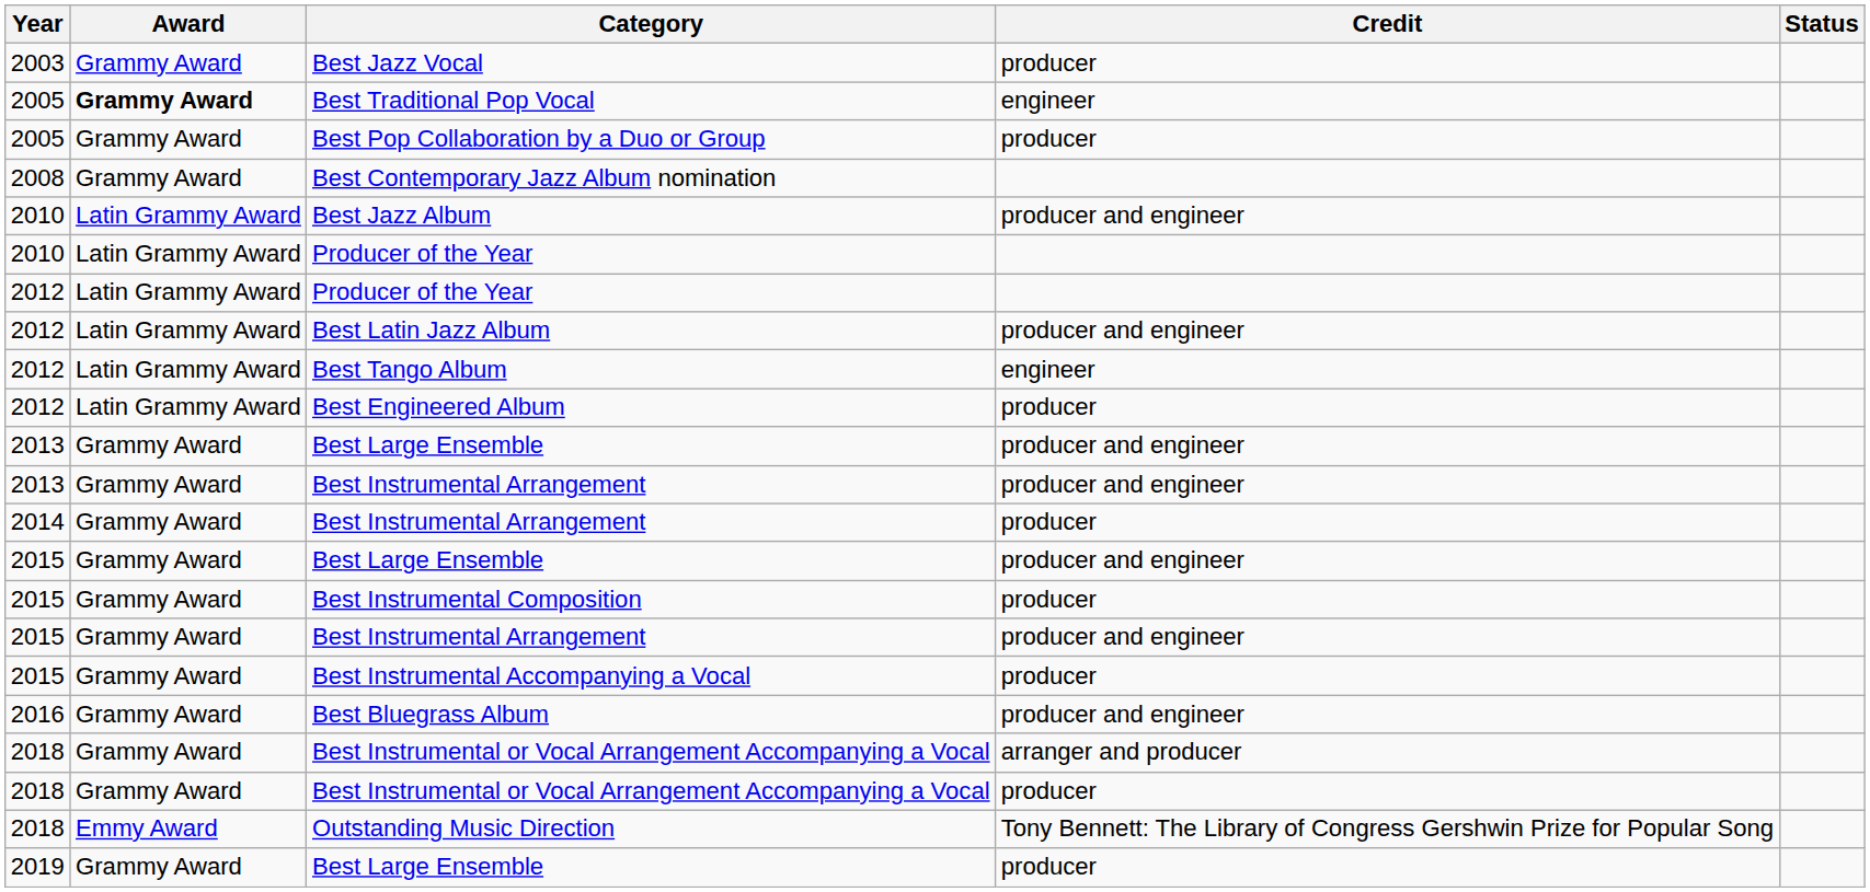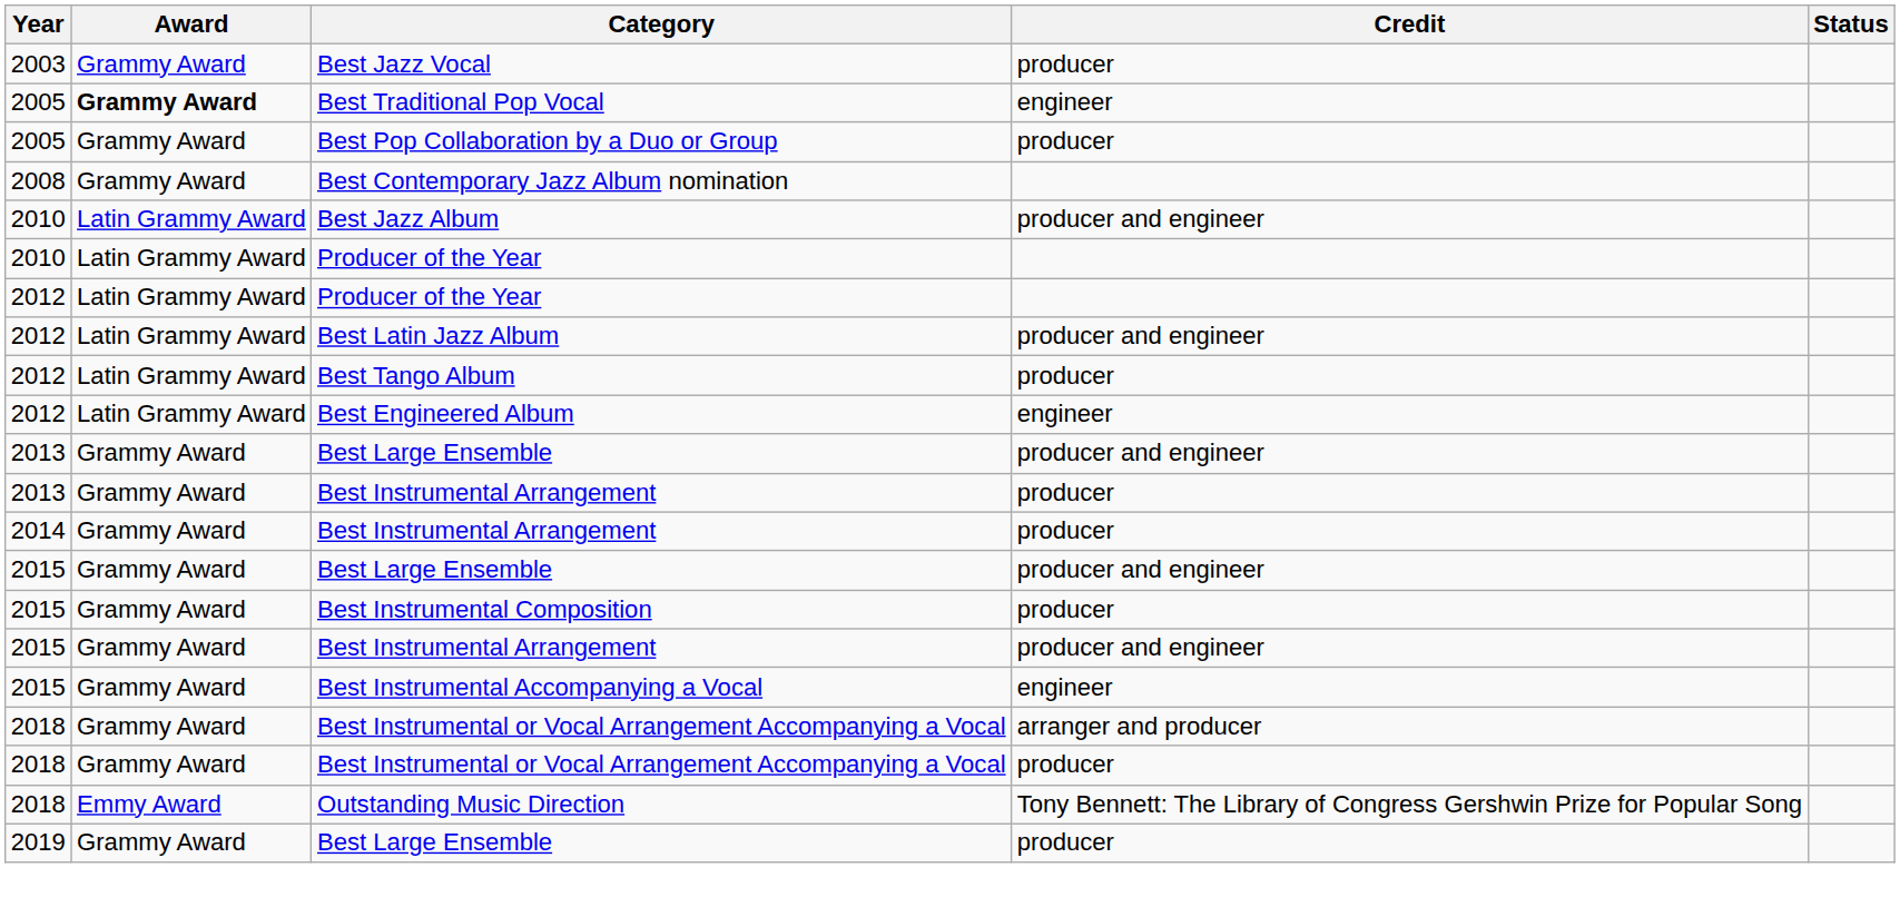Best Tango Album | Credit: engineer -> producer
Best Engineered Album | Credit: producer -> engineer
2013 / Best Instrumental Arrangement | Credit: producer and engineer -> producer
Best Instrumental Accompanying a Vocal | Credit: producer -> engineer
- row: 2016 | Grammy Award | Best Bluegrass Album | producer and engineer
